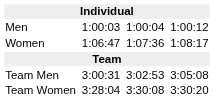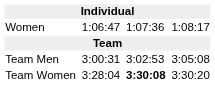- row: Men | 1:00:03 | 1:00:04 | 1:00:12
Team Women | column 5: normal -> bold
